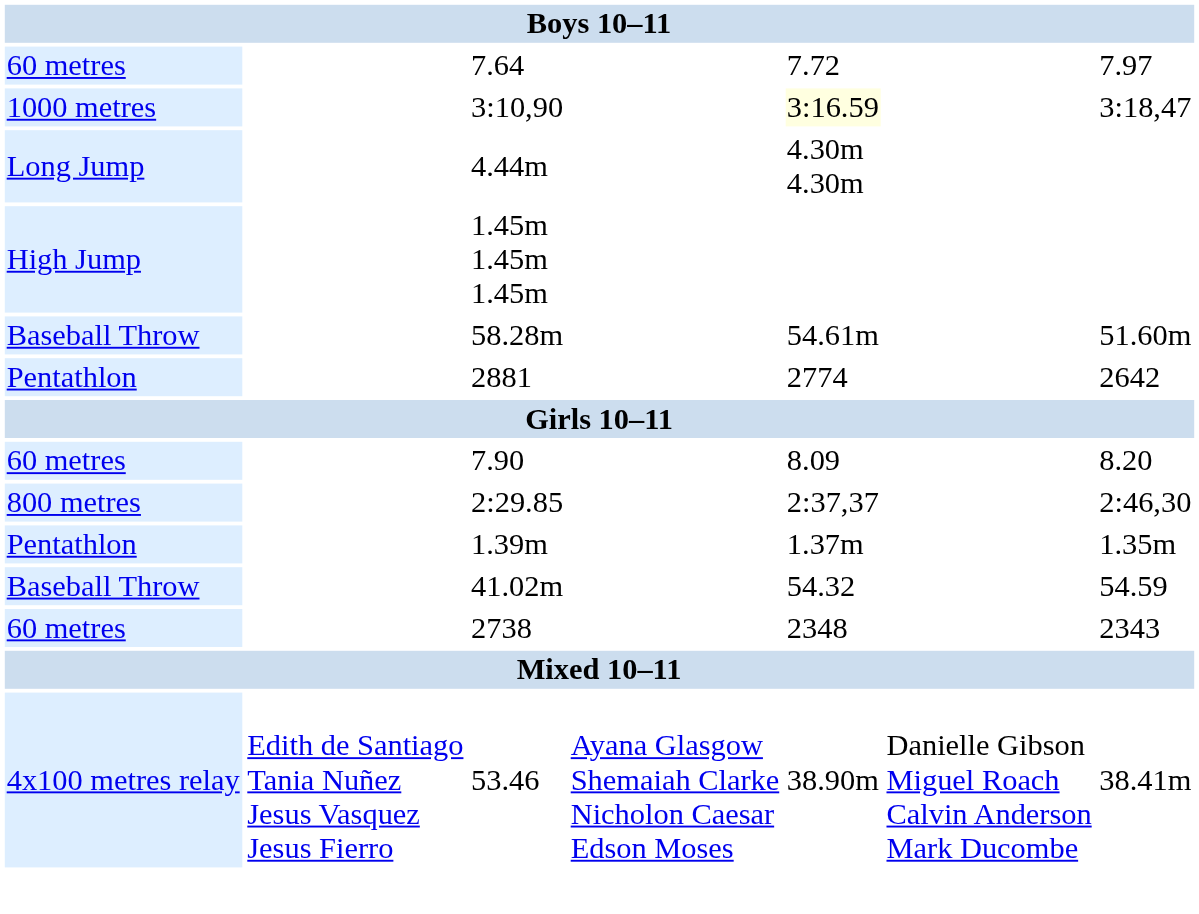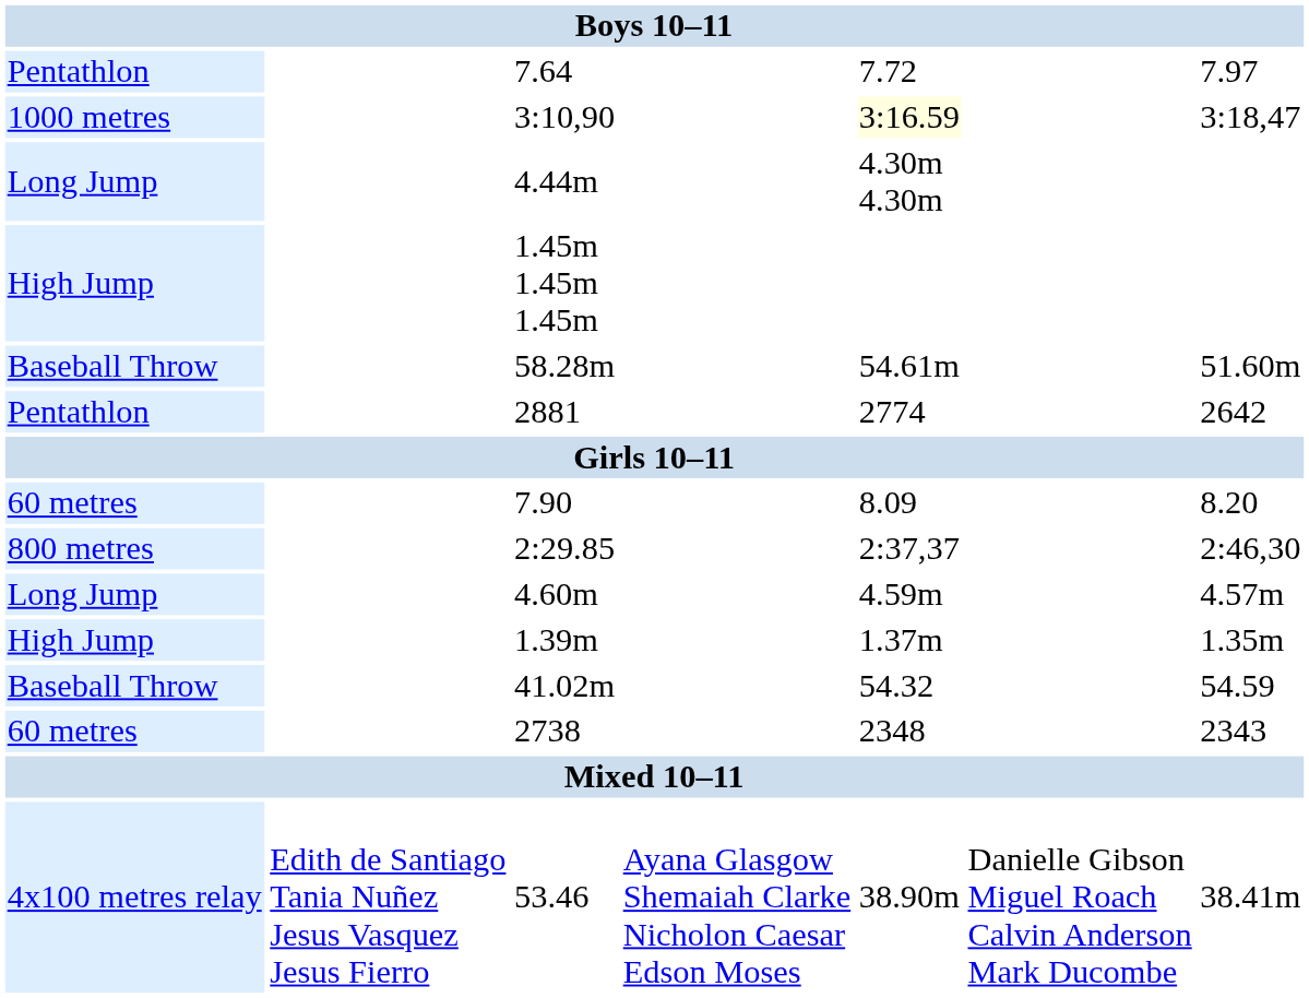7.64 | column 1: 60 metres -> Pentathlon
+ row: Long Jump | 4.60m | 4.59m | 4.57m
1.39m | column 1: Pentathlon -> High Jump
